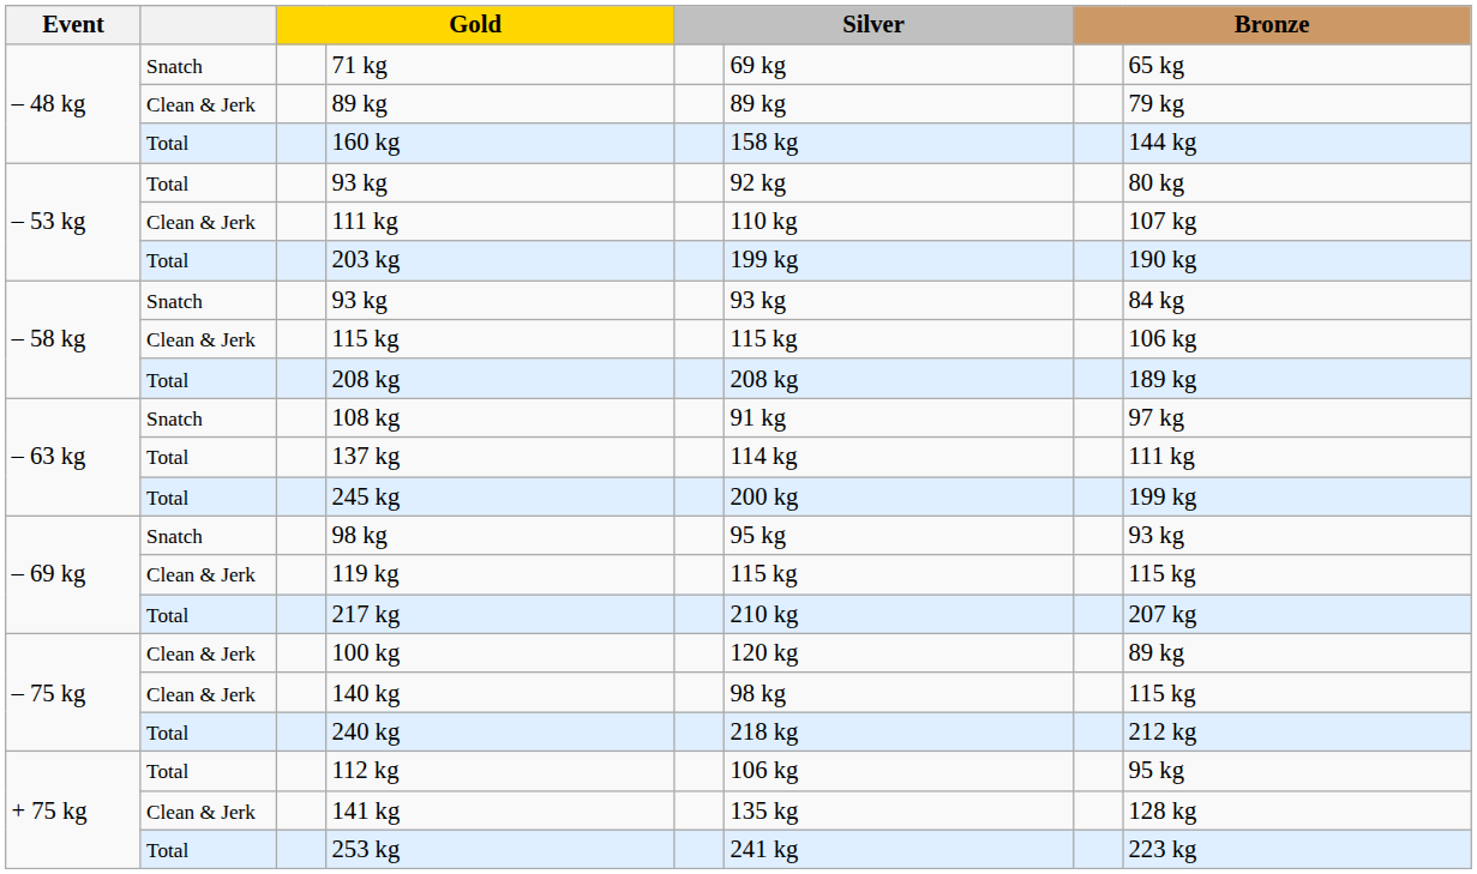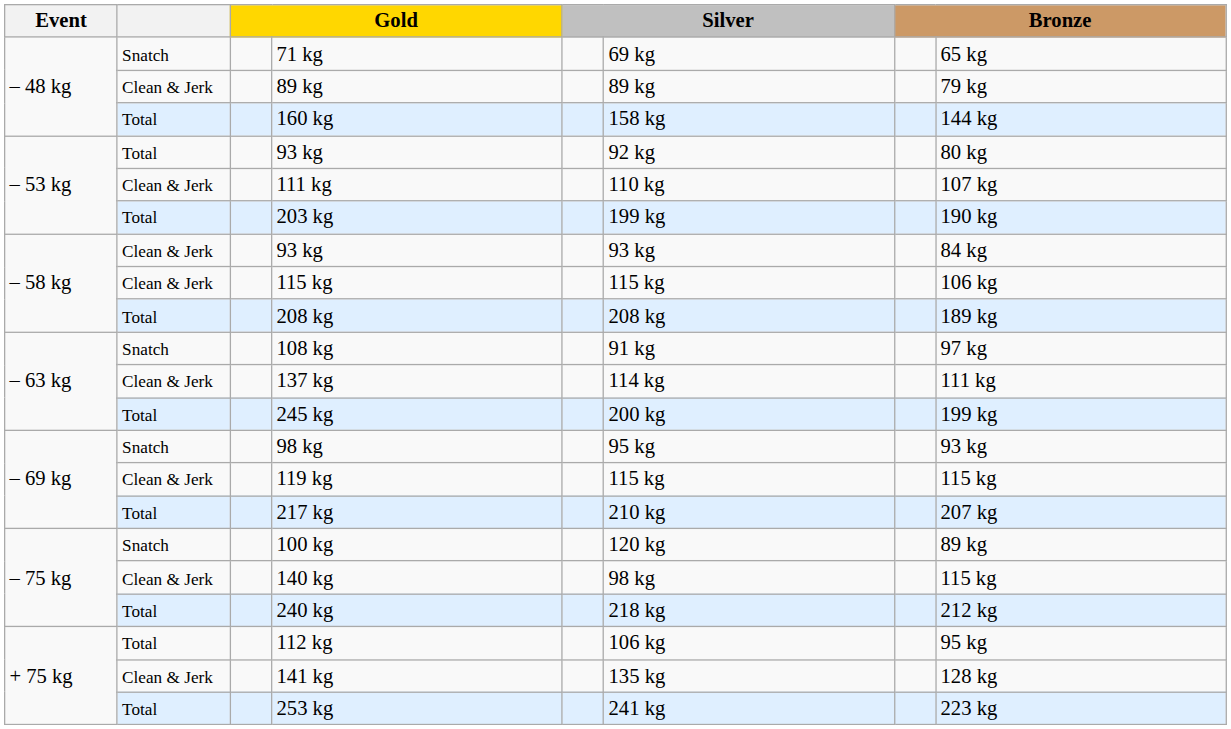– 58 kg / 93 kg | column 2: Snatch -> Clean & Jerk
137 kg | column 2: Total -> Clean & Jerk
100 kg | column 2: Clean & Jerk -> Snatch
